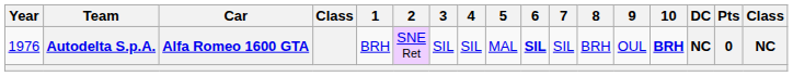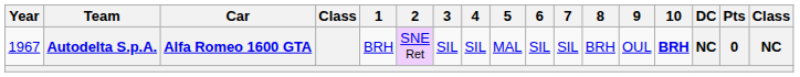Autodelta S.p.A. | Year: 1976 -> 1967
Autodelta S.p.A. | 6: bold -> normal
